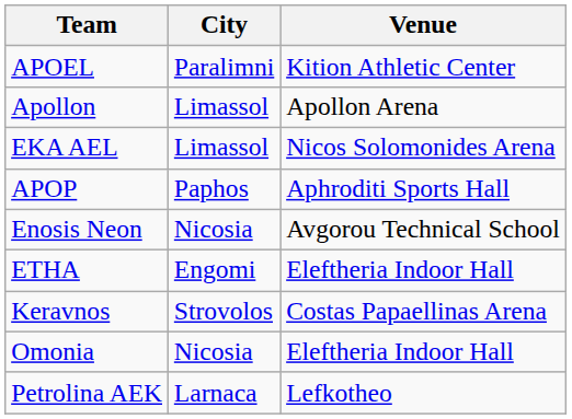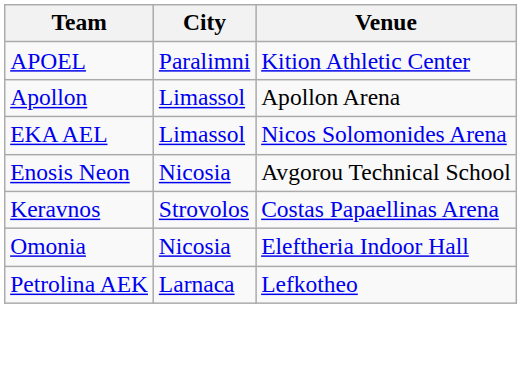- row: APOP | Paphos | Aphroditi Sports Hall
- row: ETHA | Engomi | Eleftheria Indoor Hall
